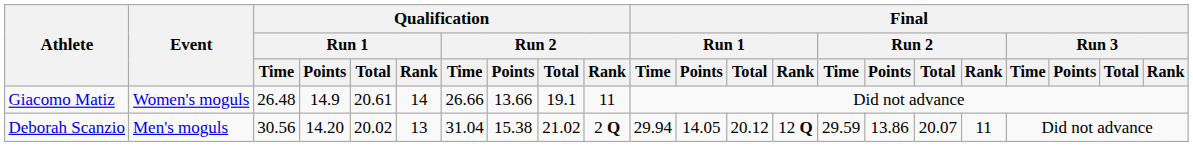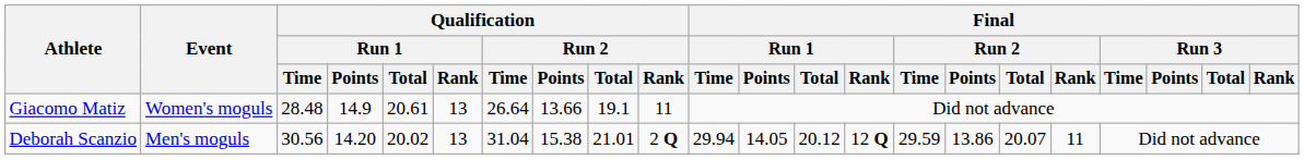Giacomo Matiz | Qualification / Run 1 / Time: 26.48 -> 28.48
Giacomo Matiz | Qualification / Run 1 / Rank: 14 -> 13
Giacomo Matiz | Qualification / Run 2 / Time: 26.66 -> 26.64
Deborah Scanzio | Qualification / Run 2 / Total: 21.02 -> 21.01
